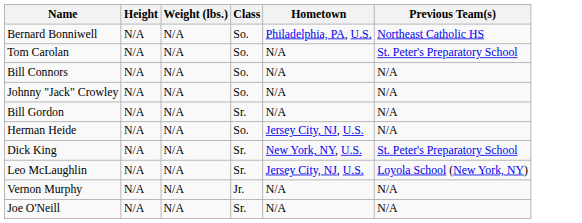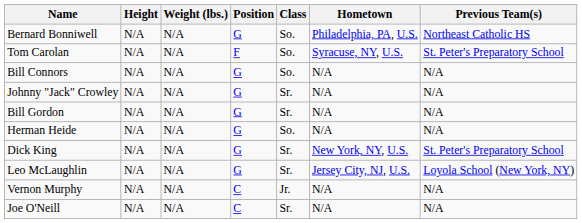+ column: Position | G | F | G | G | G | G | G | G | C | C
Tom Carolan | Hometown: N/A -> Syracuse, NY, U.S.
Johnny "Jack" Crowley | Class: So. -> Sr.
Herman Heide | Hometown: Jersey City, NJ, U.S. -> N/A
